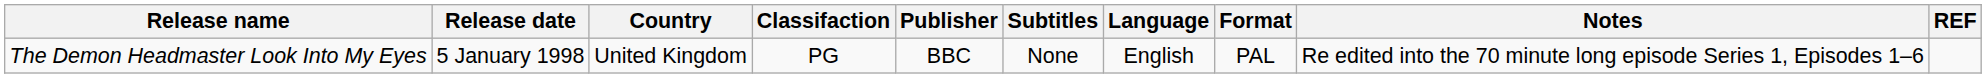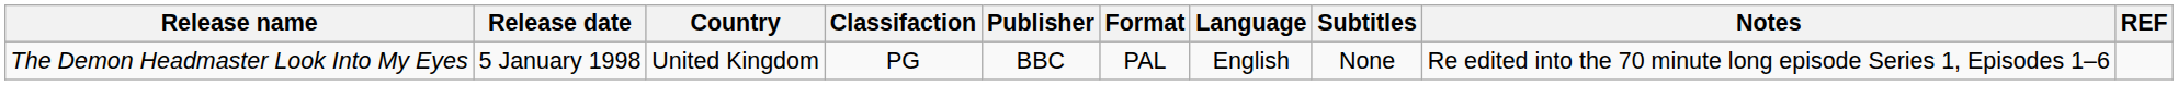columns swapped: Format <-> Subtitles
